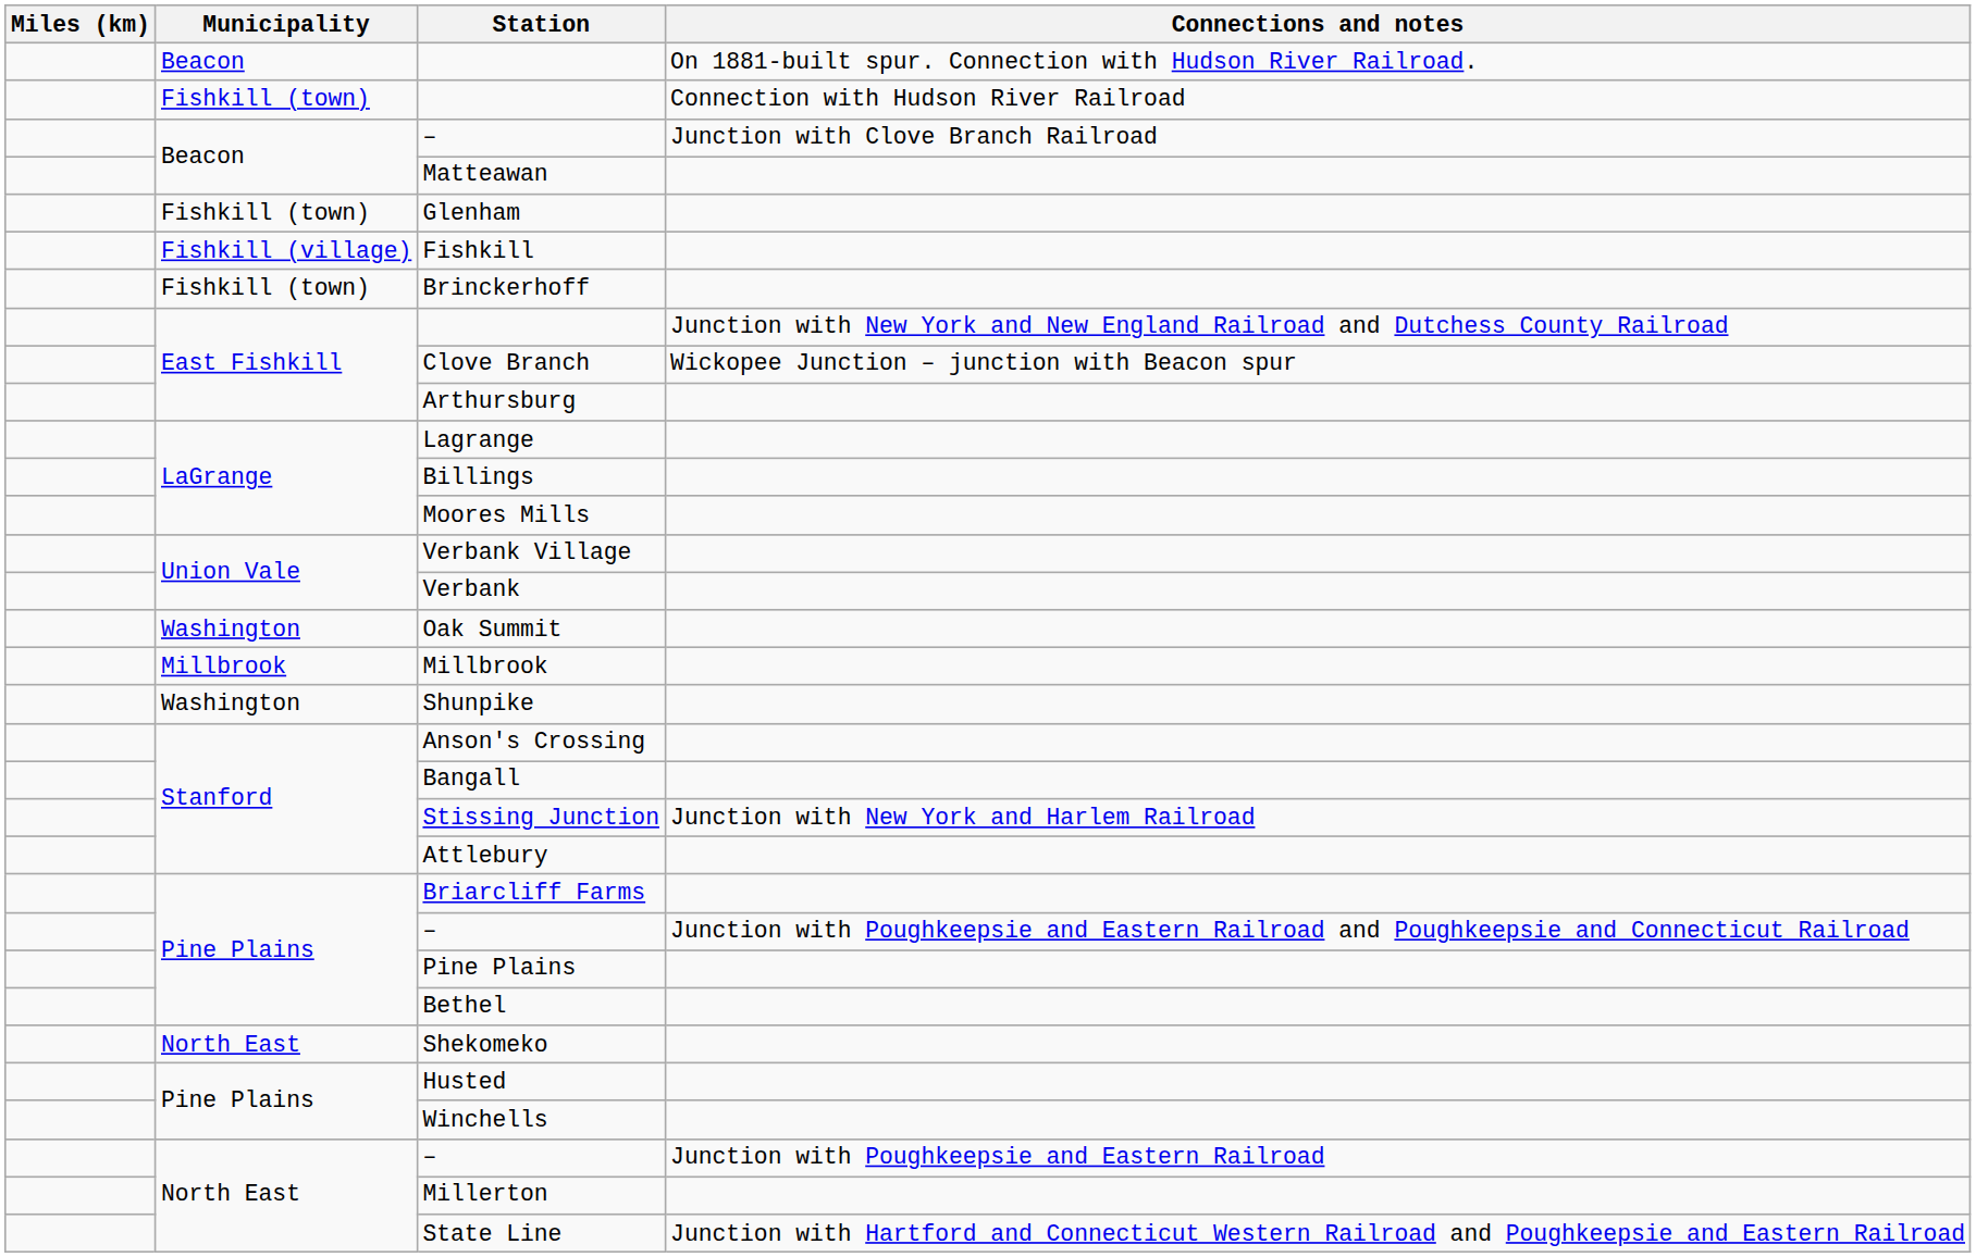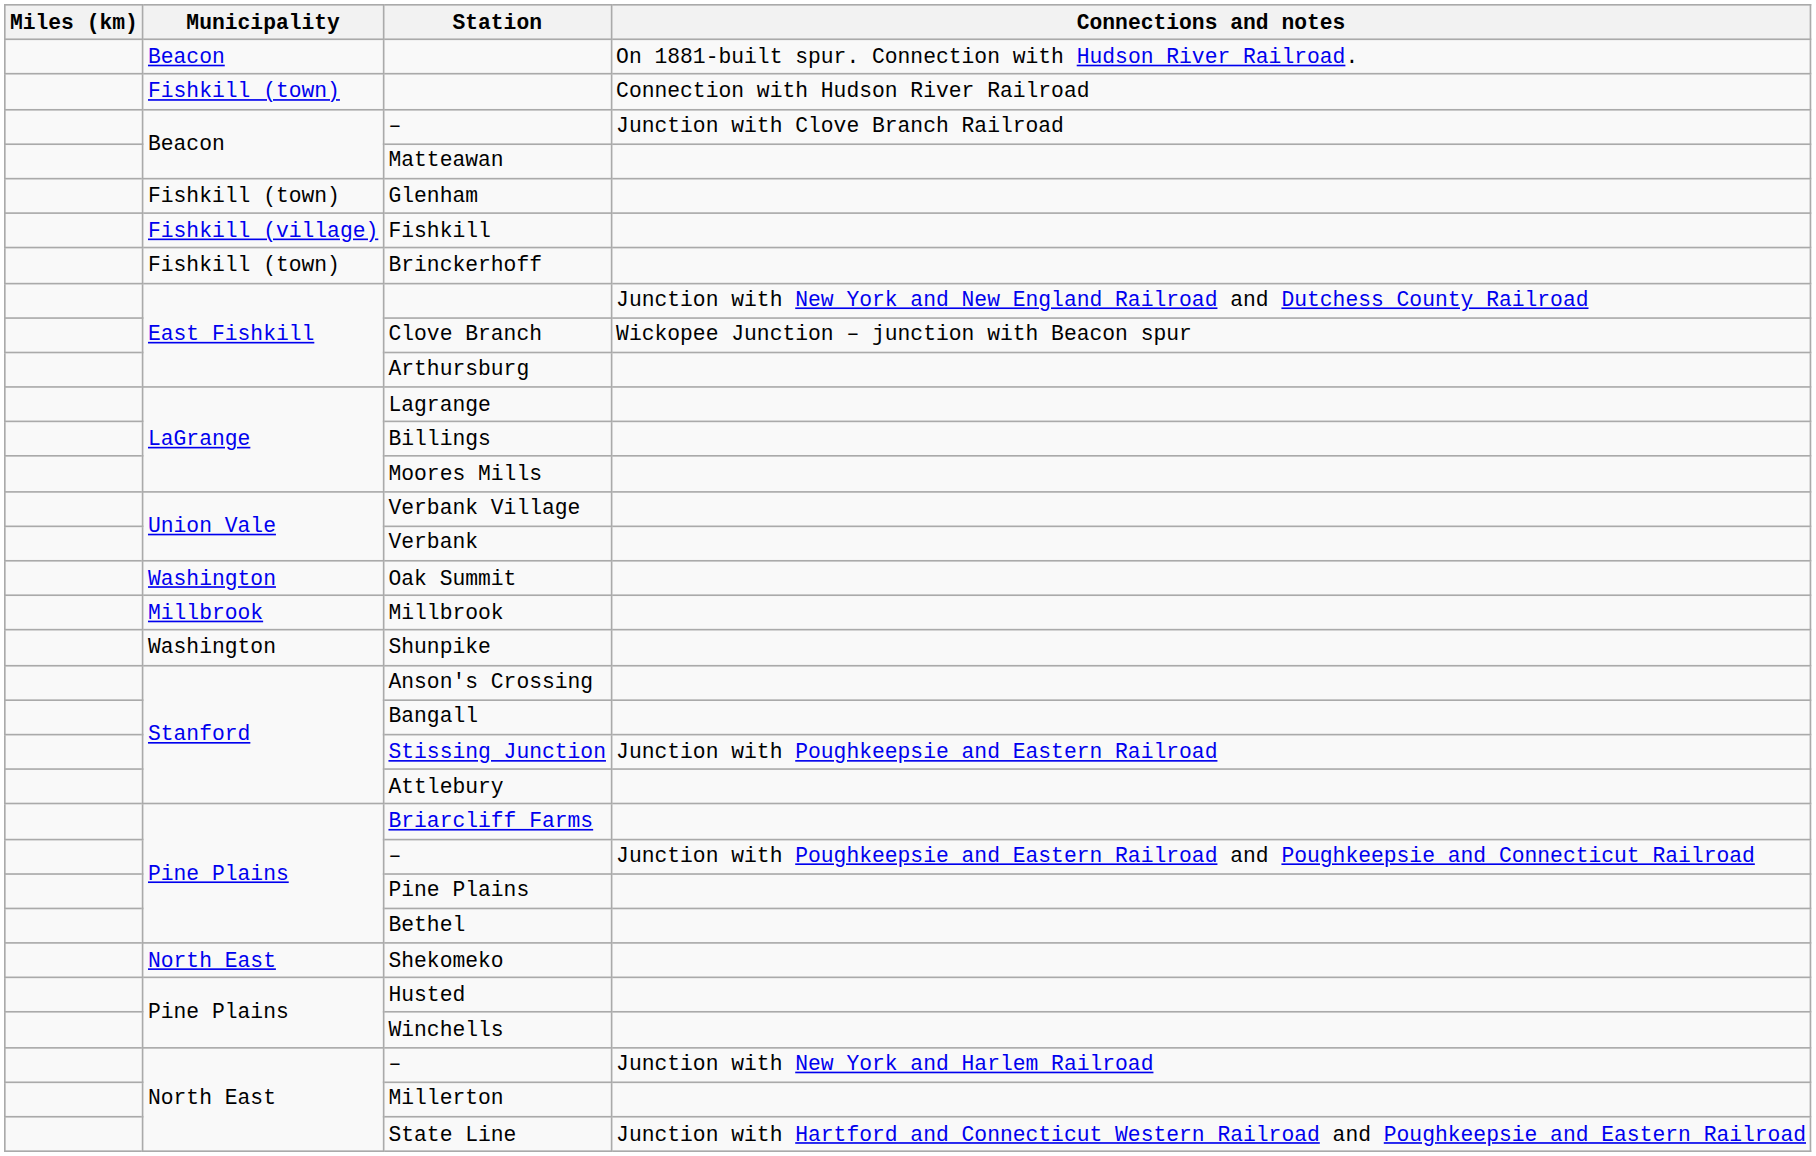Stissing Junction | Connections and notes: Junction with New York and Harlem Railroad -> Junction with Poughkeepsie and Eastern Railroad
North East / – | Connections and notes: Junction with Poughkeepsie and Eastern Railroad -> Junction with New York and Harlem Railroad
